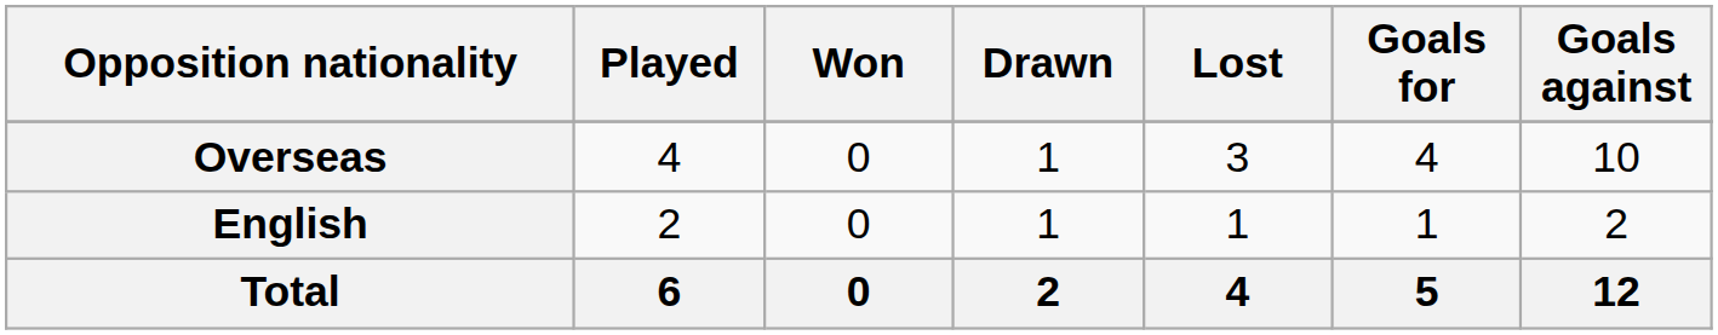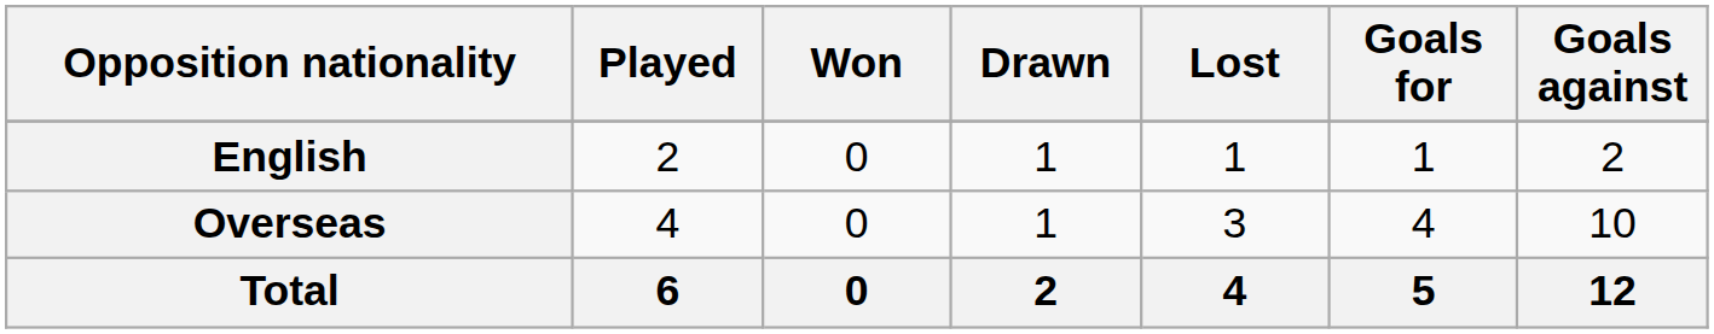rows swapped: English <-> Overseas
